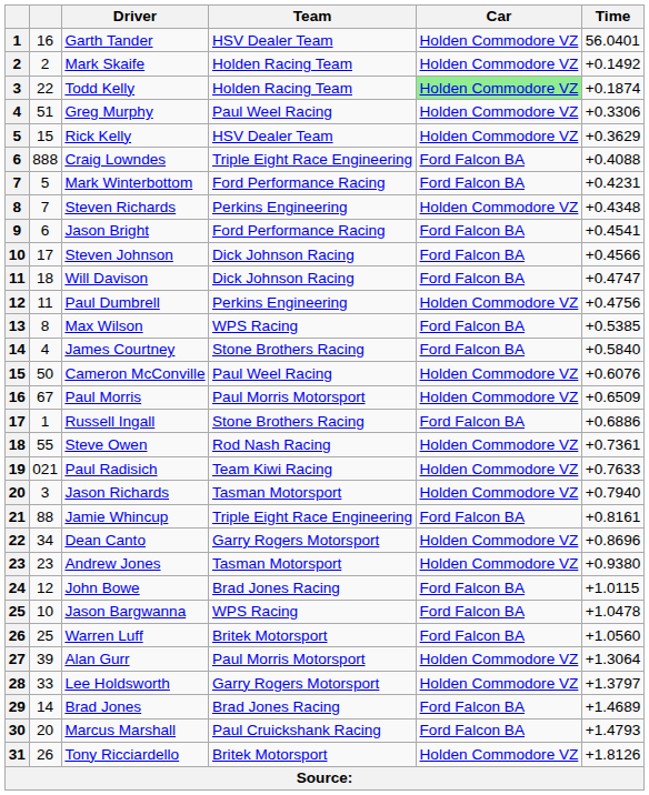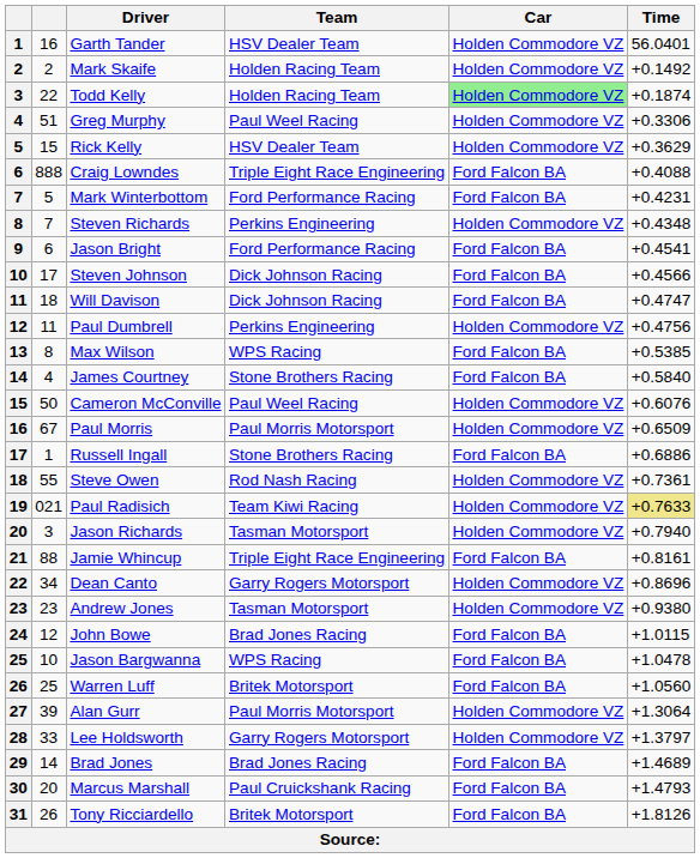Paul Radisich | Time: no background -> khaki background
Tony Ricciardello | Car: Holden Commodore VZ -> Ford Falcon BA
